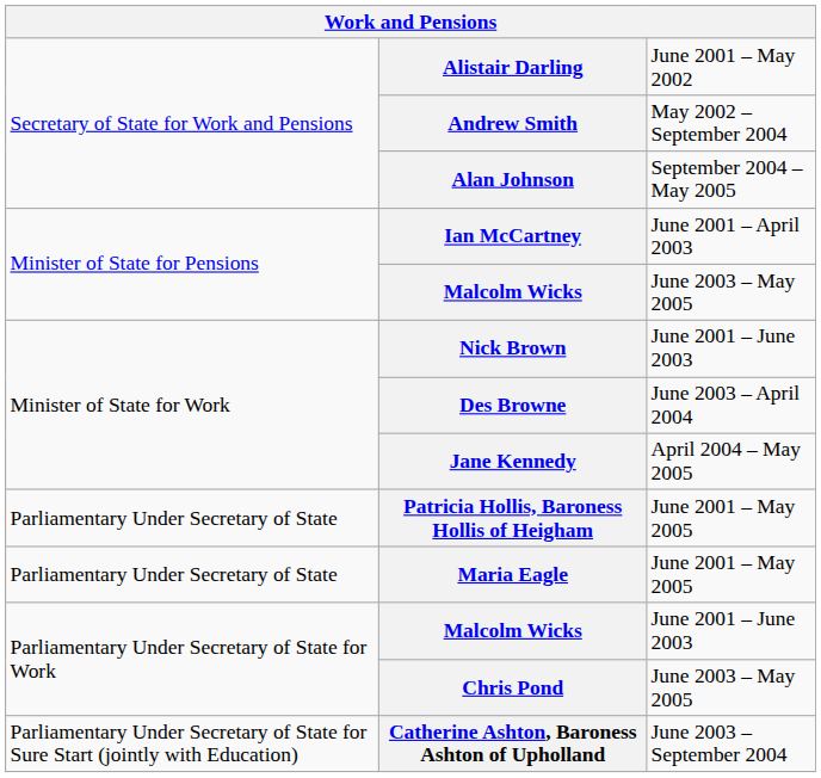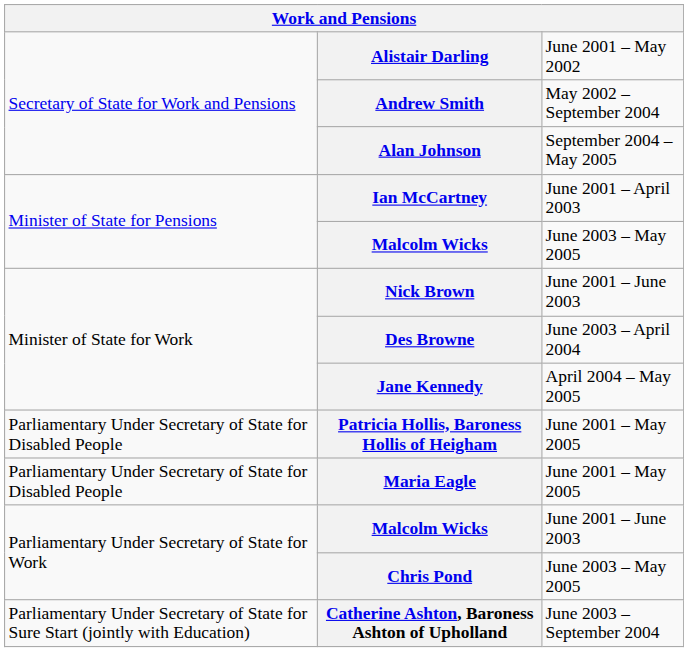Patricia Hollis, Baroness Hollis of Heigham | column 1: Parliamentary Under Secretary of State -> Parliamentary Under Secretary of State for Disabled People
Maria Eagle | column 1: Parliamentary Under Secretary of State -> Parliamentary Under Secretary of State for Disabled People
